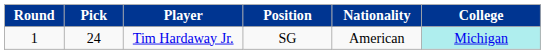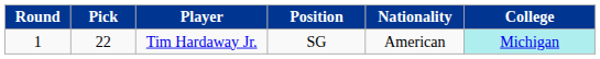Tim Hardaway Jr. | Pick: 24 -> 22
